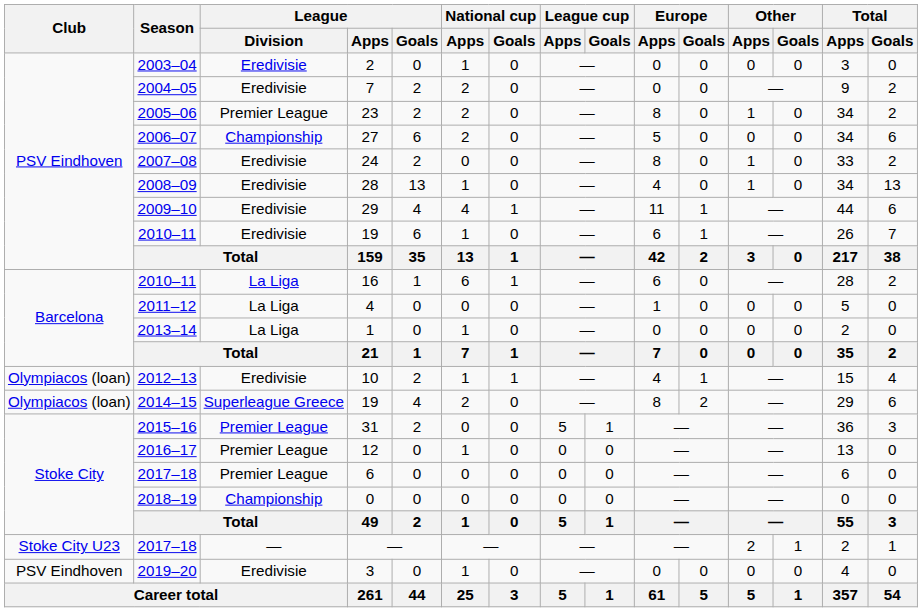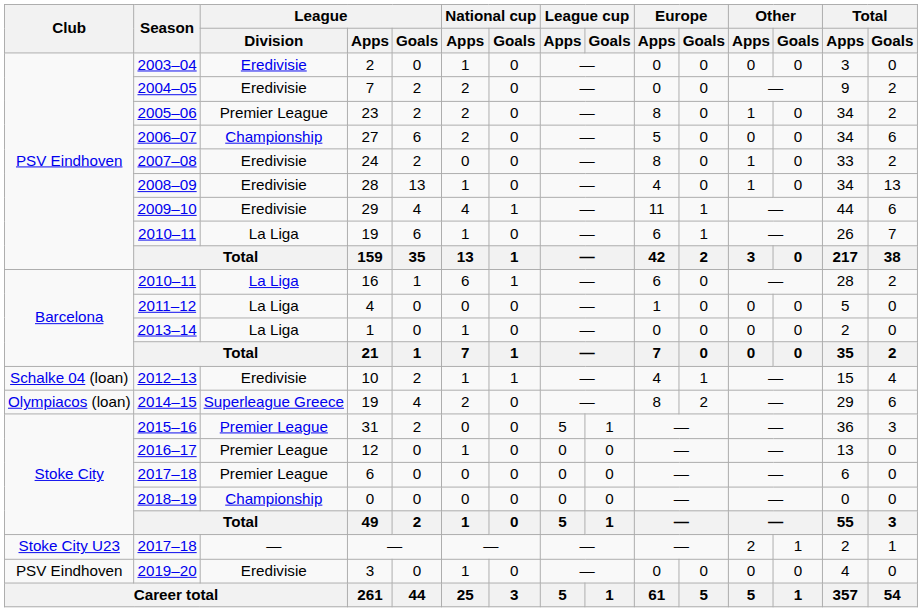2010–11 / 19 | League / Division: Eredivisie -> La Liga
10 | Club: Olympiacos (loan) -> Schalke 04 (loan)
